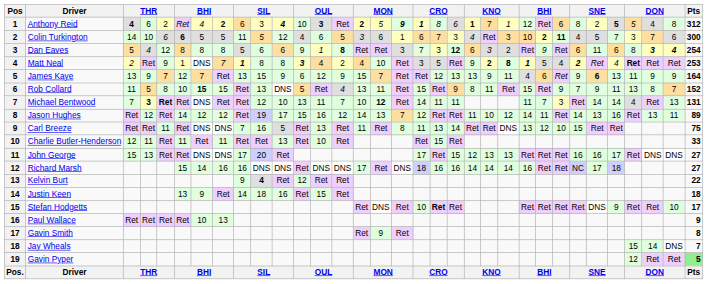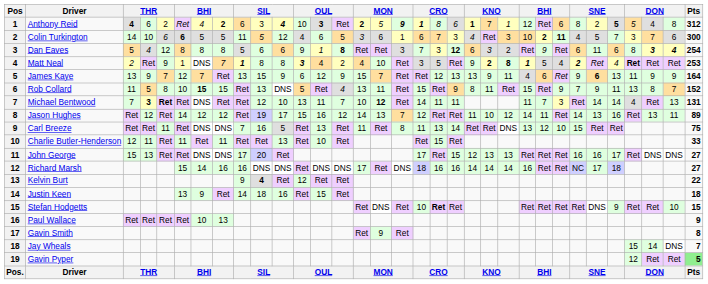Stefan Hodgetts | Pts: 17 -> 15
